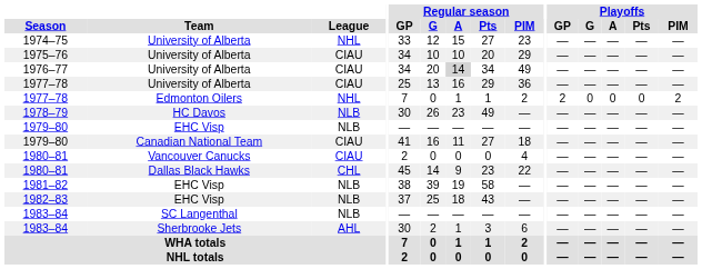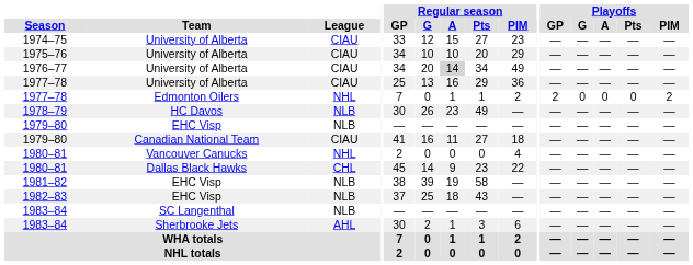1974–75 | League: NHL -> CIAU
1980–81 / Vancouver Canucks | League: CIAU -> NHL
